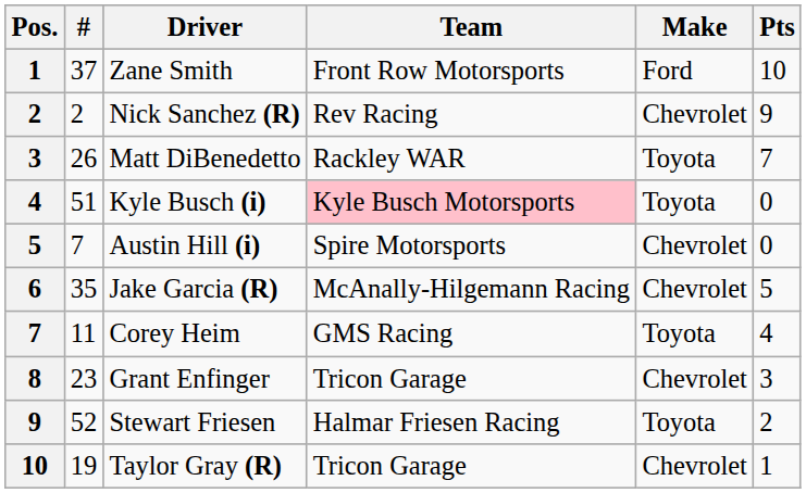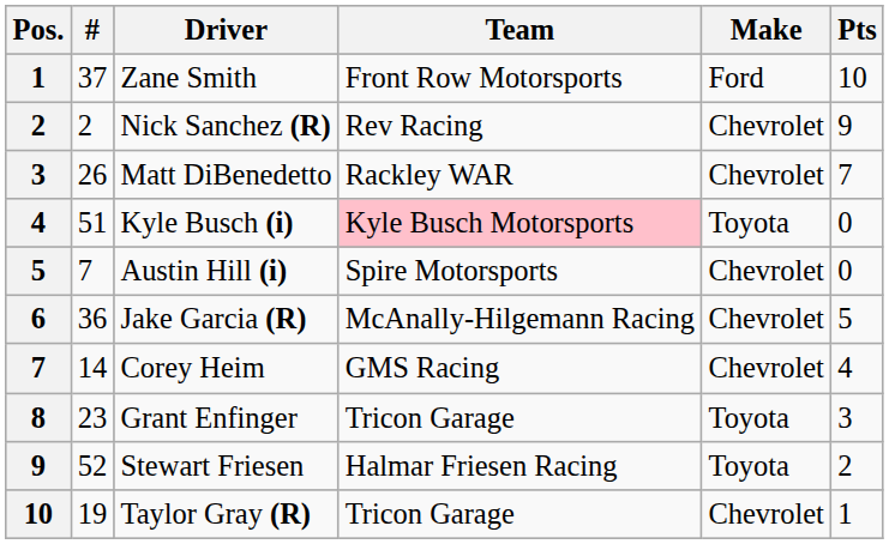Matt DiBenedetto | Make: Toyota -> Chevrolet
Jake Garcia (R) | #: 35 -> 36
Corey Heim | #: 11 -> 14
Corey Heim | Make: Toyota -> Chevrolet
Grant Enfinger | Make: Chevrolet -> Toyota
